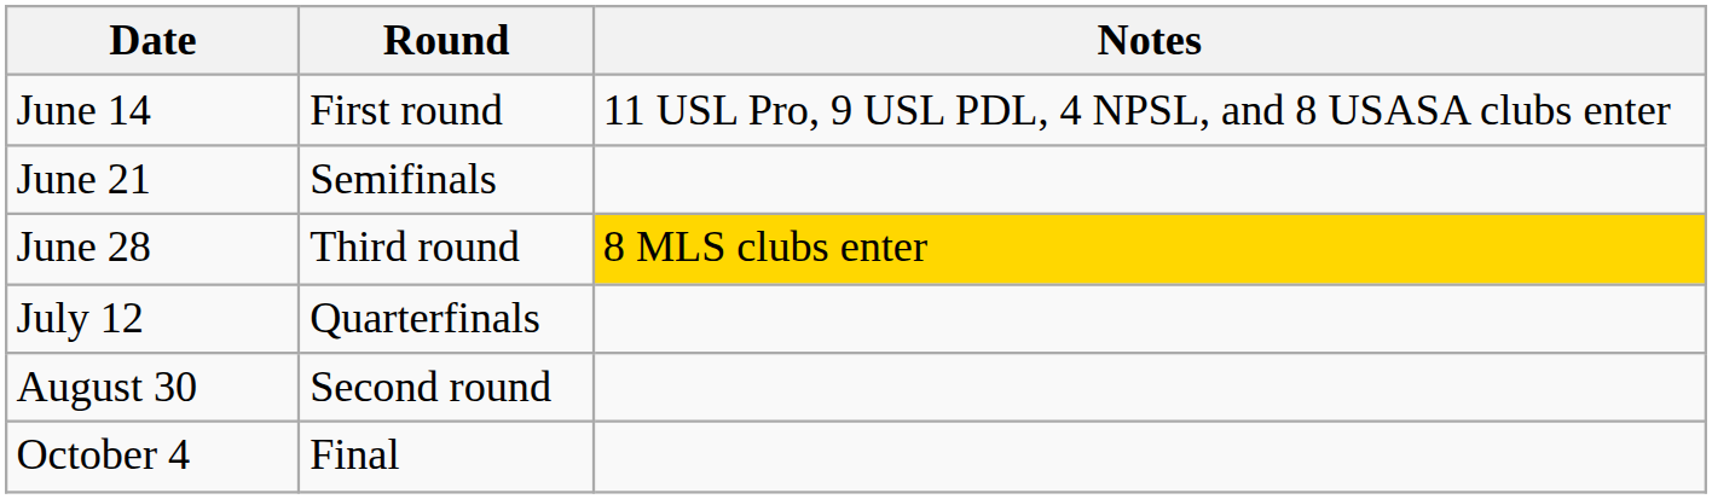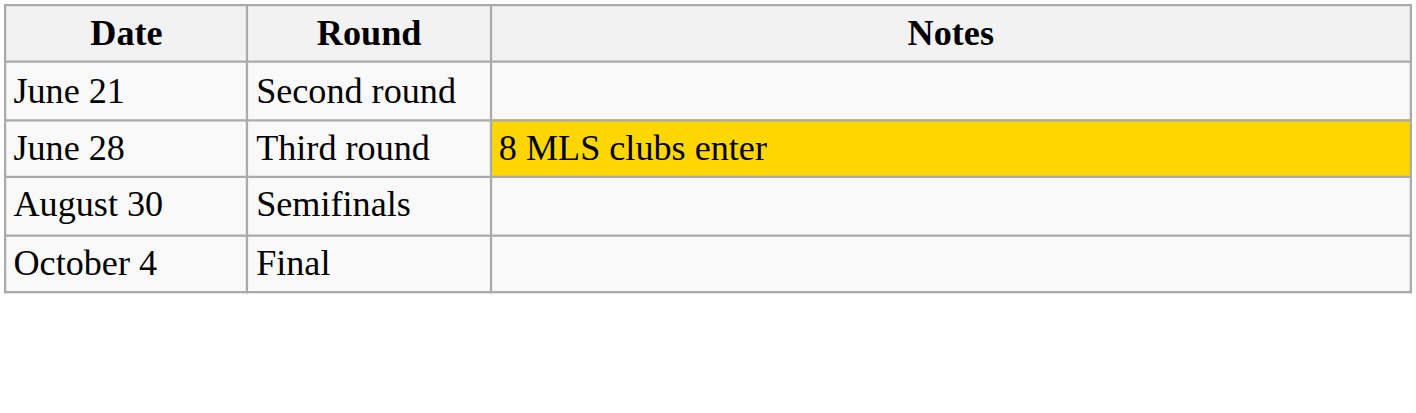- row: June 14 | First round | 11 USL Pro, 9 USL PDL, 4 NPSL, and 8 USASA clubs enter
June 21 | Round: Semifinals -> Second round
- row: July 12 | Quarterfinals
August 30 | Round: Second round -> Semifinals
